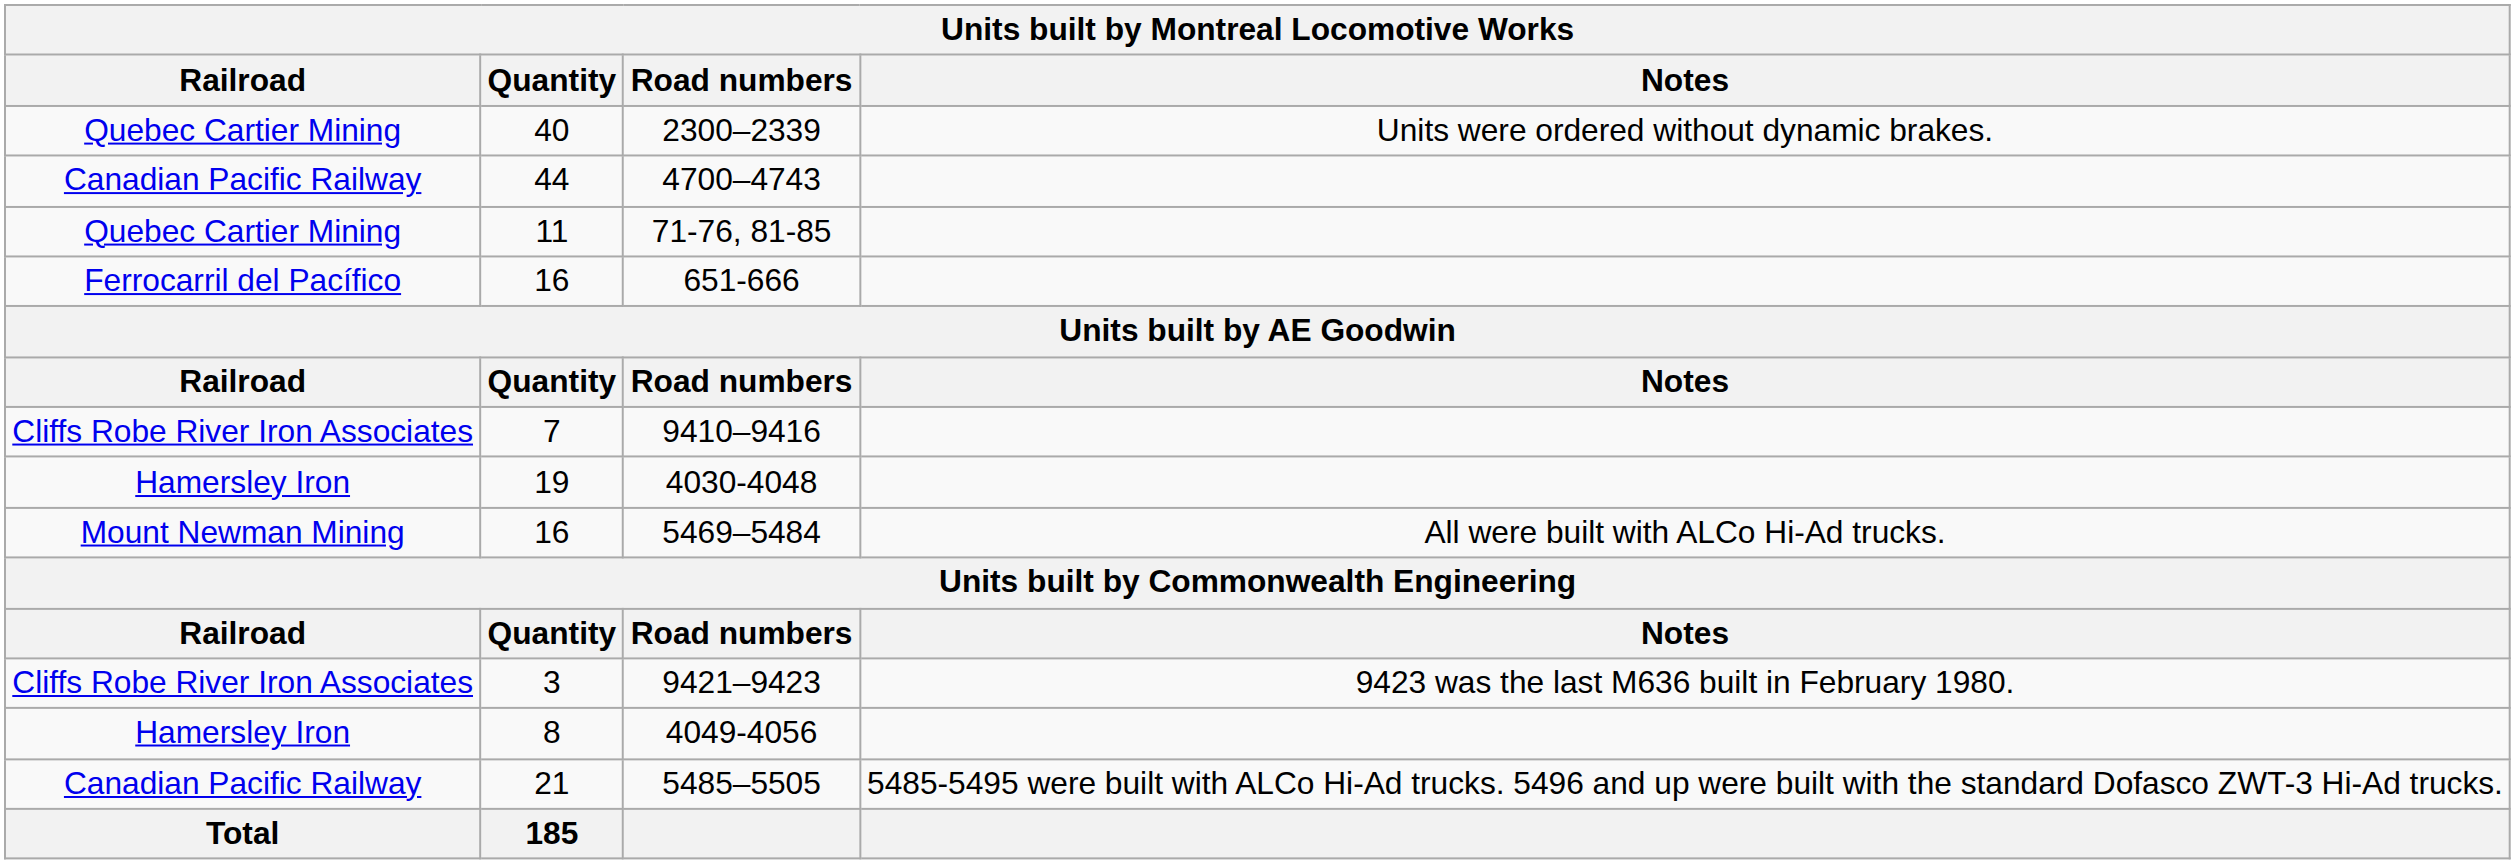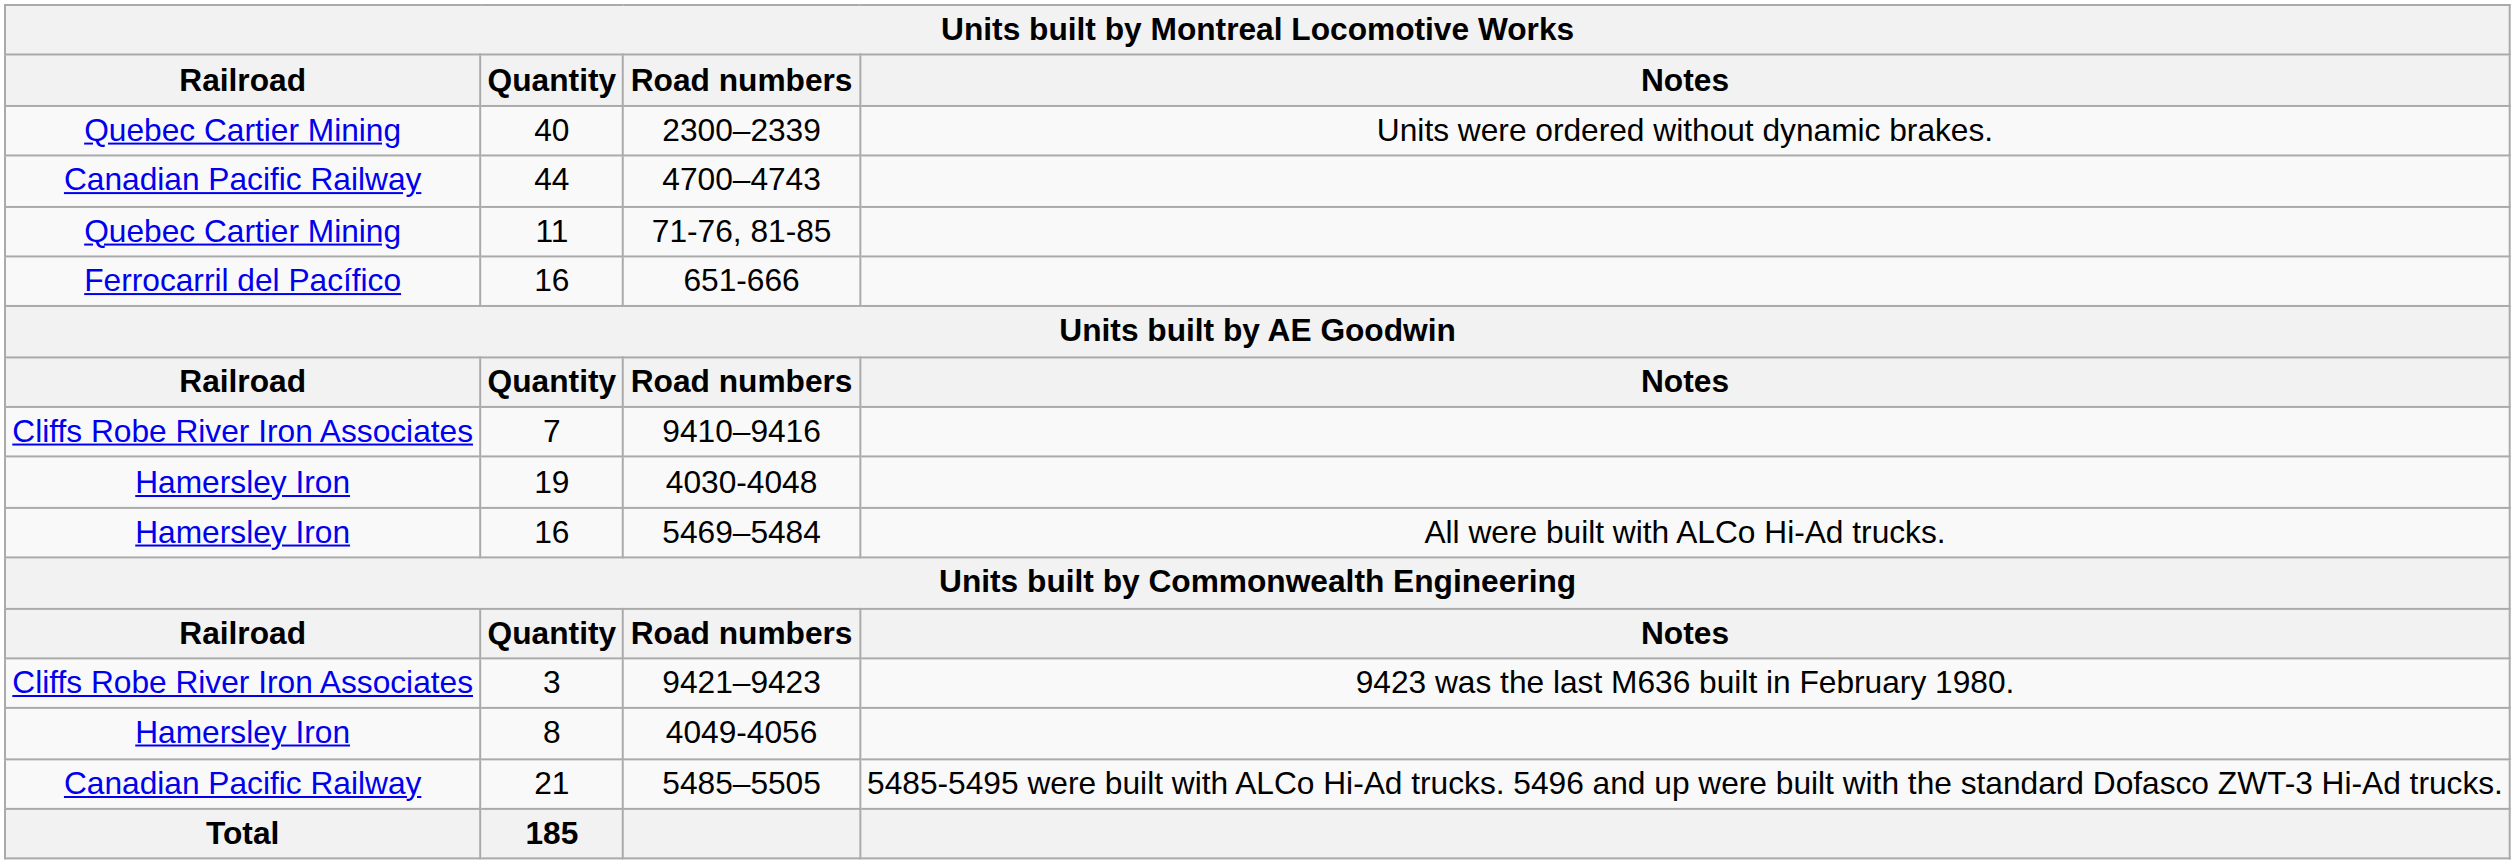5469–5484 | Units built by Montreal Locomotive Works / Railroad: Mount Newman Mining -> Hamersley Iron
